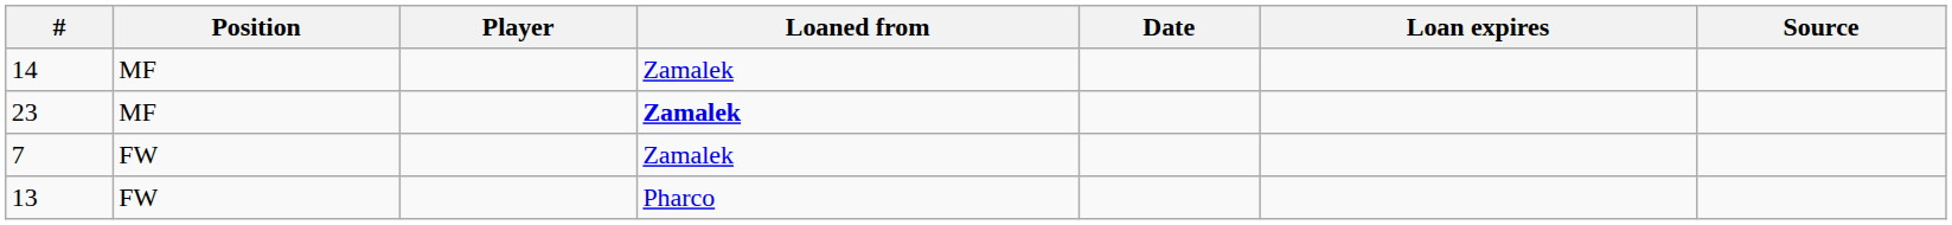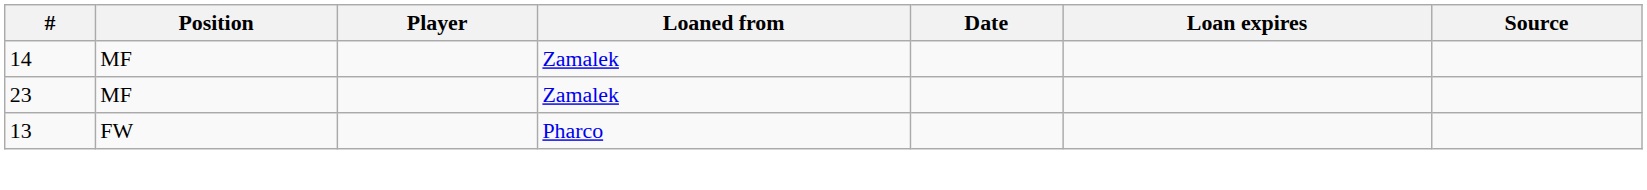23 | Loaned from: bold -> normal
- row: 7 | FW | Zamalek
